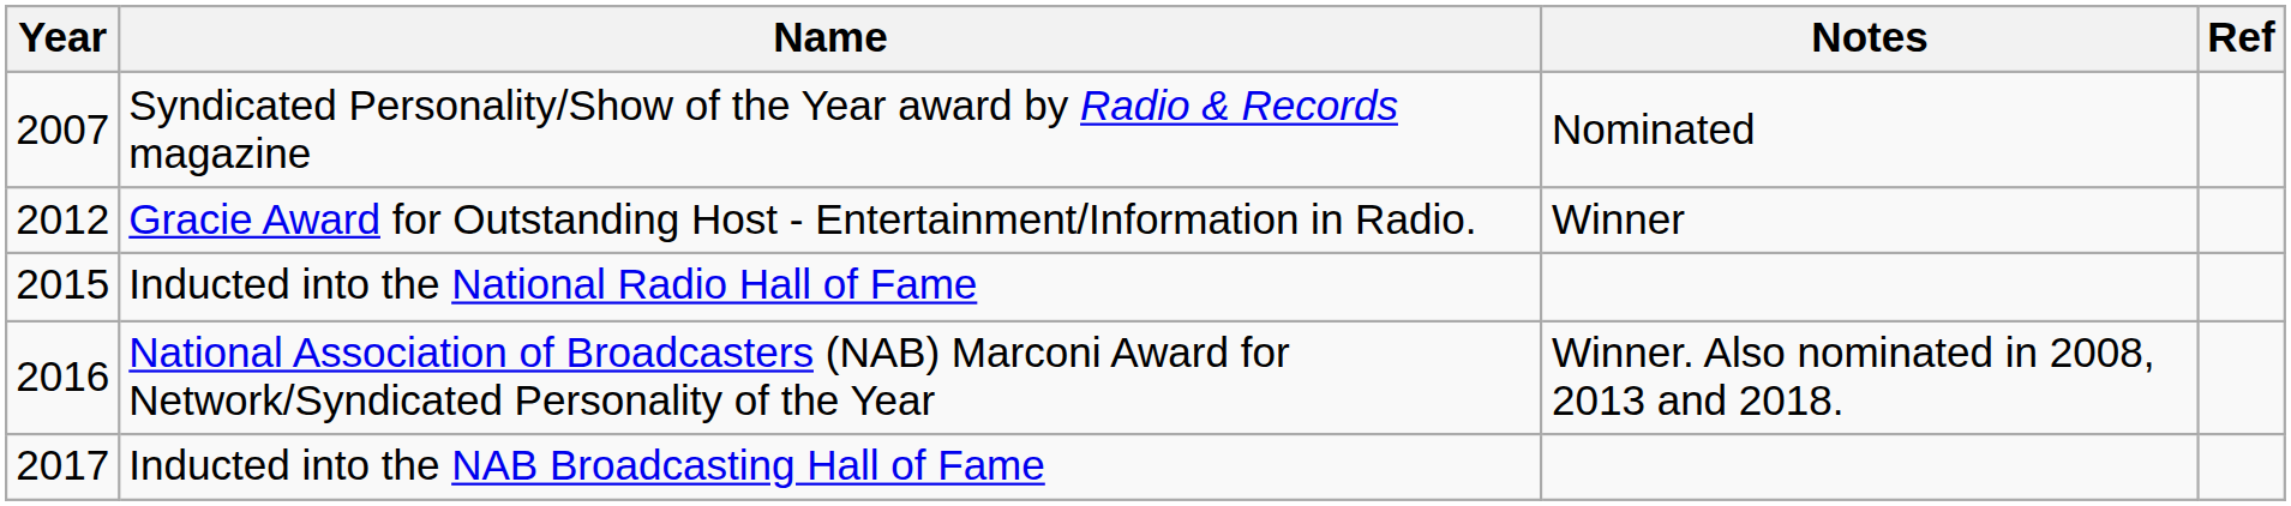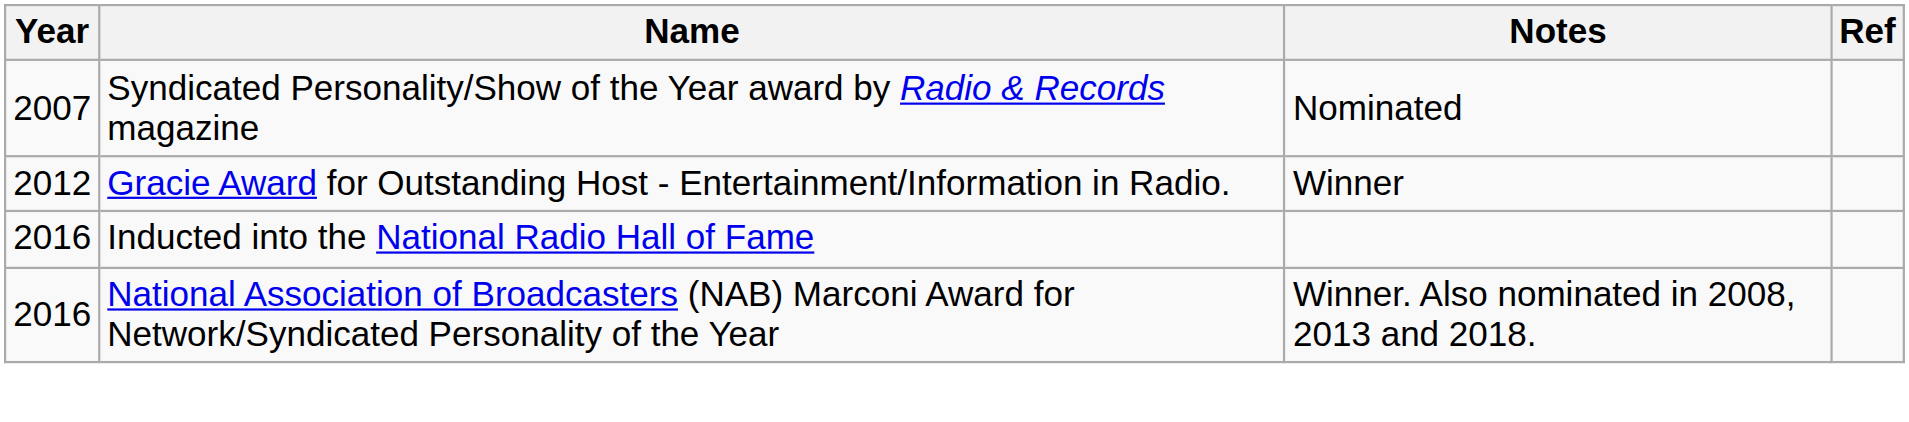Inducted into the National Radio Hall of Fame | Year: 2015 -> 2016
- row: 2017 | Inducted into the NAB Broadcasting Hall of Fame
